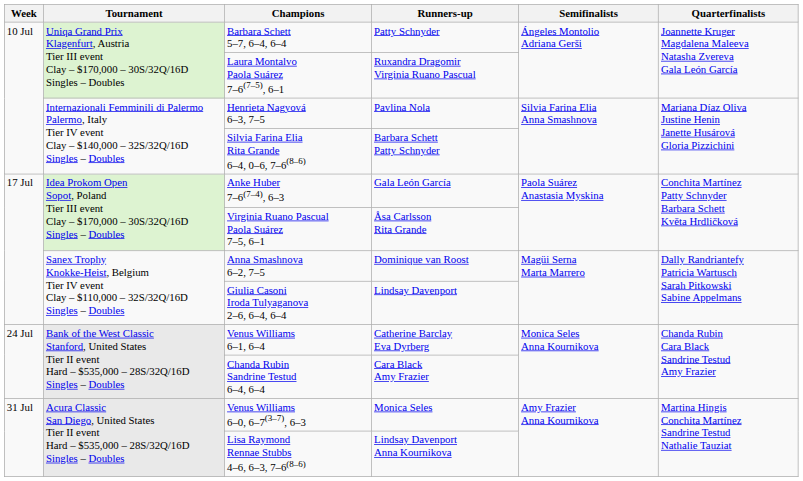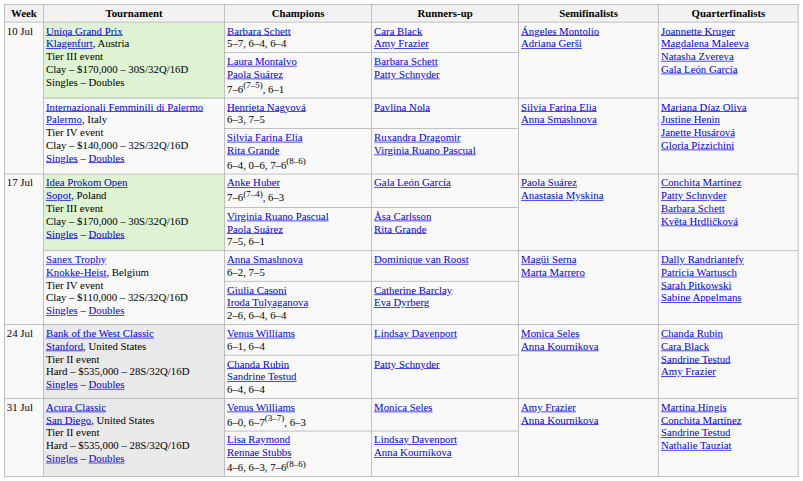Barbara Schett 5–7, 6–4, 6–4 | Runners-up: Patty Schnyder -> Cara Black Amy Frazier
Laura Montalvo Paola Suárez 7–6(7–5), 6–1 | Runners-up: Ruxandra Dragomir Virginia Ruano Pascual -> Barbara Schett Patty Schnyder
Silvia Farina Elia Rita Grande 6–4, 0–6, 7–6(8–6) | Runners-up: Barbara Schett Patty Schnyder -> Ruxandra Dragomir Virginia Ruano Pascual
Giulia Casoni Iroda Tulyaganova 2–6, 6–4, 6–4 | Runners-up: Lindsay Davenport -> Catherine Barclay Eva Dyrberg
Venus Williams 6–1, 6–4 | Runners-up: Catherine Barclay Eva Dyrberg -> Lindsay Davenport
Chanda Rubin Sandrine Testud 6–4, 6–4 | Runners-up: Cara Black Amy Frazier -> Patty Schnyder
